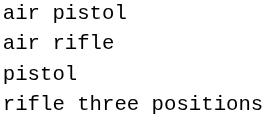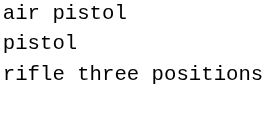- row: air rifle
